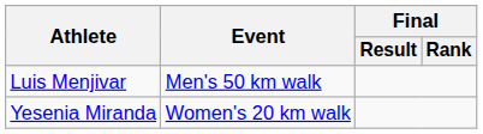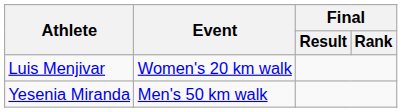Luis Menjivar | Event: Men's 50 km walk -> Women's 20 km walk
Yesenia Miranda | Event: Women's 20 km walk -> Men's 50 km walk
